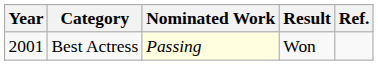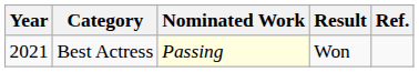Best Actress | Year: 2001 -> 2021
